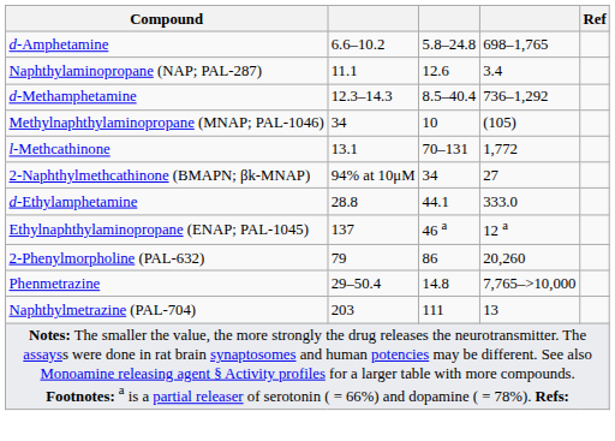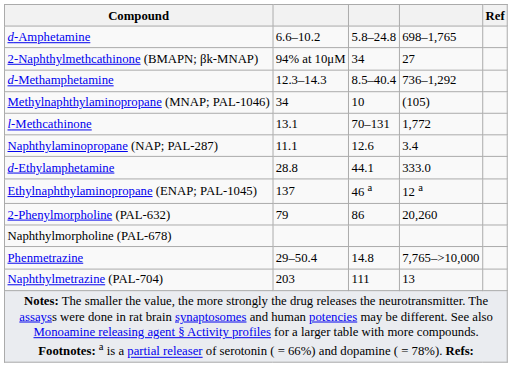rows swapped: Naphthylaminopropane (NAP; PAL-287) <-> 2-Naphthylmethcathinone (BMAPN; βk-MNAP)
+ row: Naphthylmorpholine (PAL-678)
